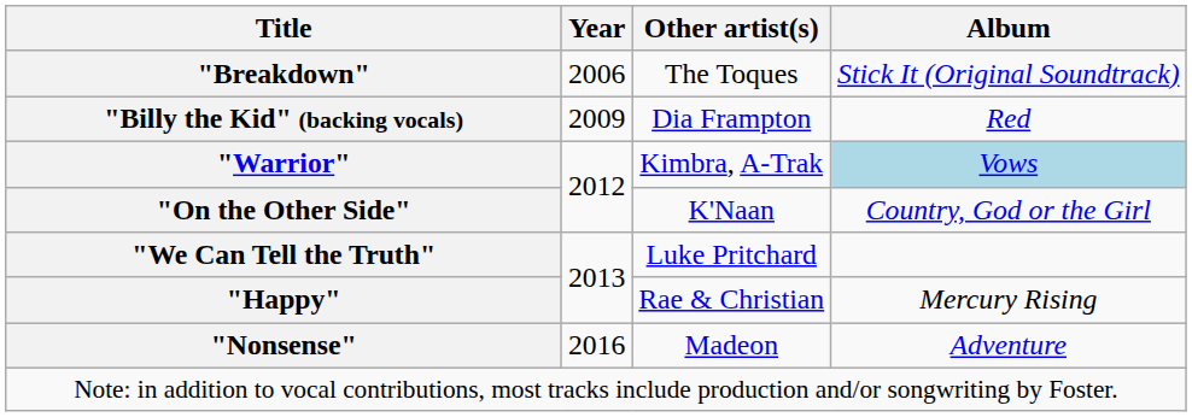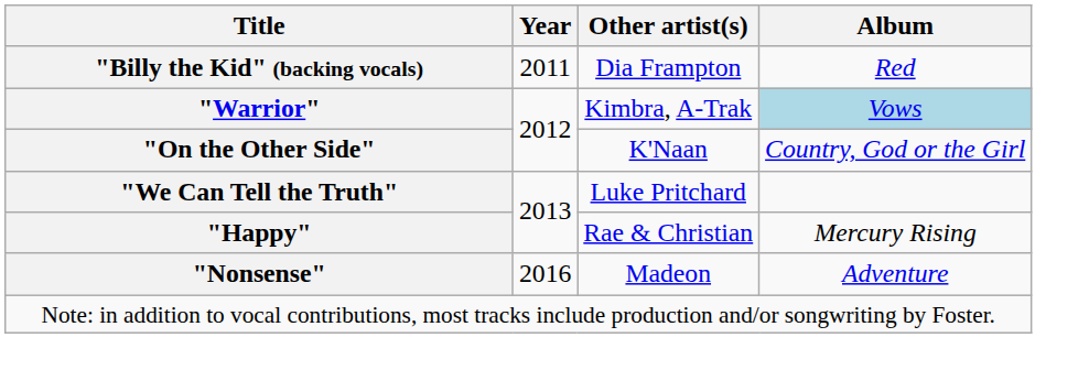- row: "Breakdown" | 2006 | The Toques | Stick It (Original Soundtrack)
"Billy the Kid" (backing vocals) | Year: 2009 -> 2011
